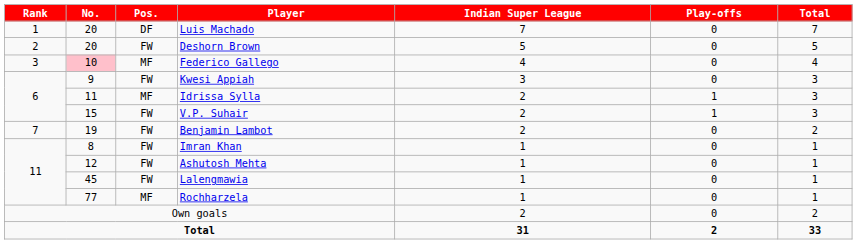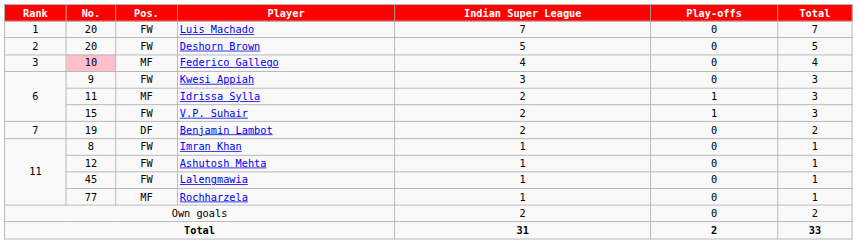Luis Machado | Pos.: DF -> FW
Benjamin Lambot | Pos.: FW -> DF
